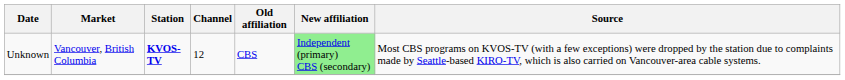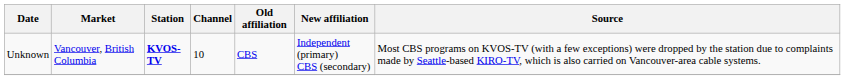Unknown | Channel: 12 -> 10
Unknown | New affiliation: lightgreen background -> no background
